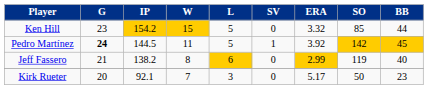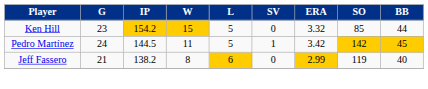Pedro Martínez | G: bold -> normal
Pedro Martínez | ERA: 3.92 -> 3.42
- row: Kirk Rueter | 20 | 92.1 | 7 | 3 | 0 | 5.17 | 50 | 23
